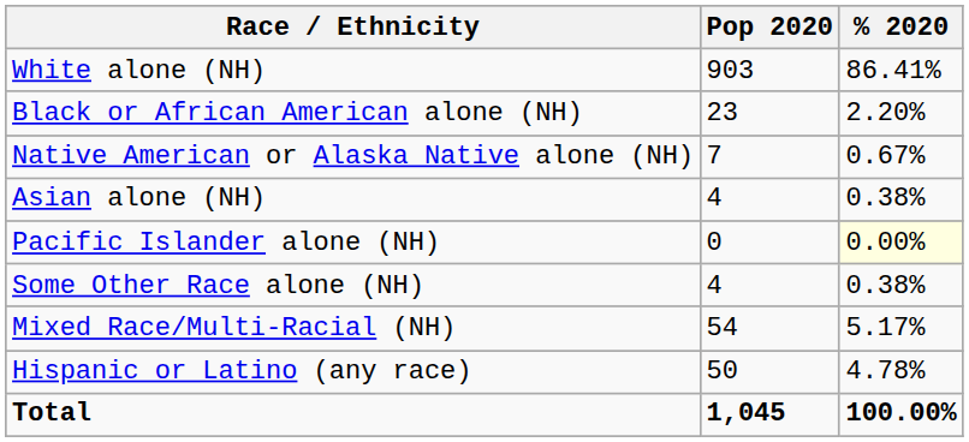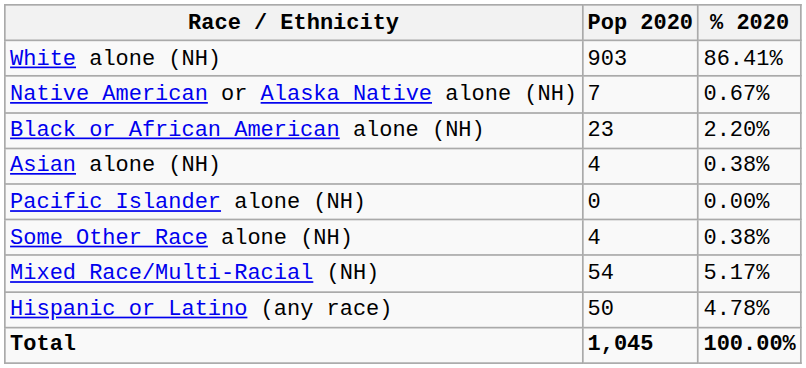rows swapped: Black or African American alone (NH) <-> Native American or Alaska Native alone (NH)
Pacific Islander alone (NH) | % 2020: lightyellow background -> no background
